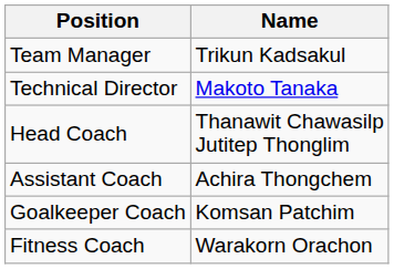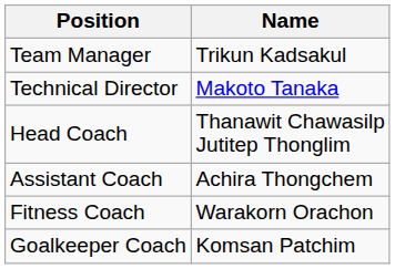rows swapped: Goalkeeper Coach <-> Fitness Coach
